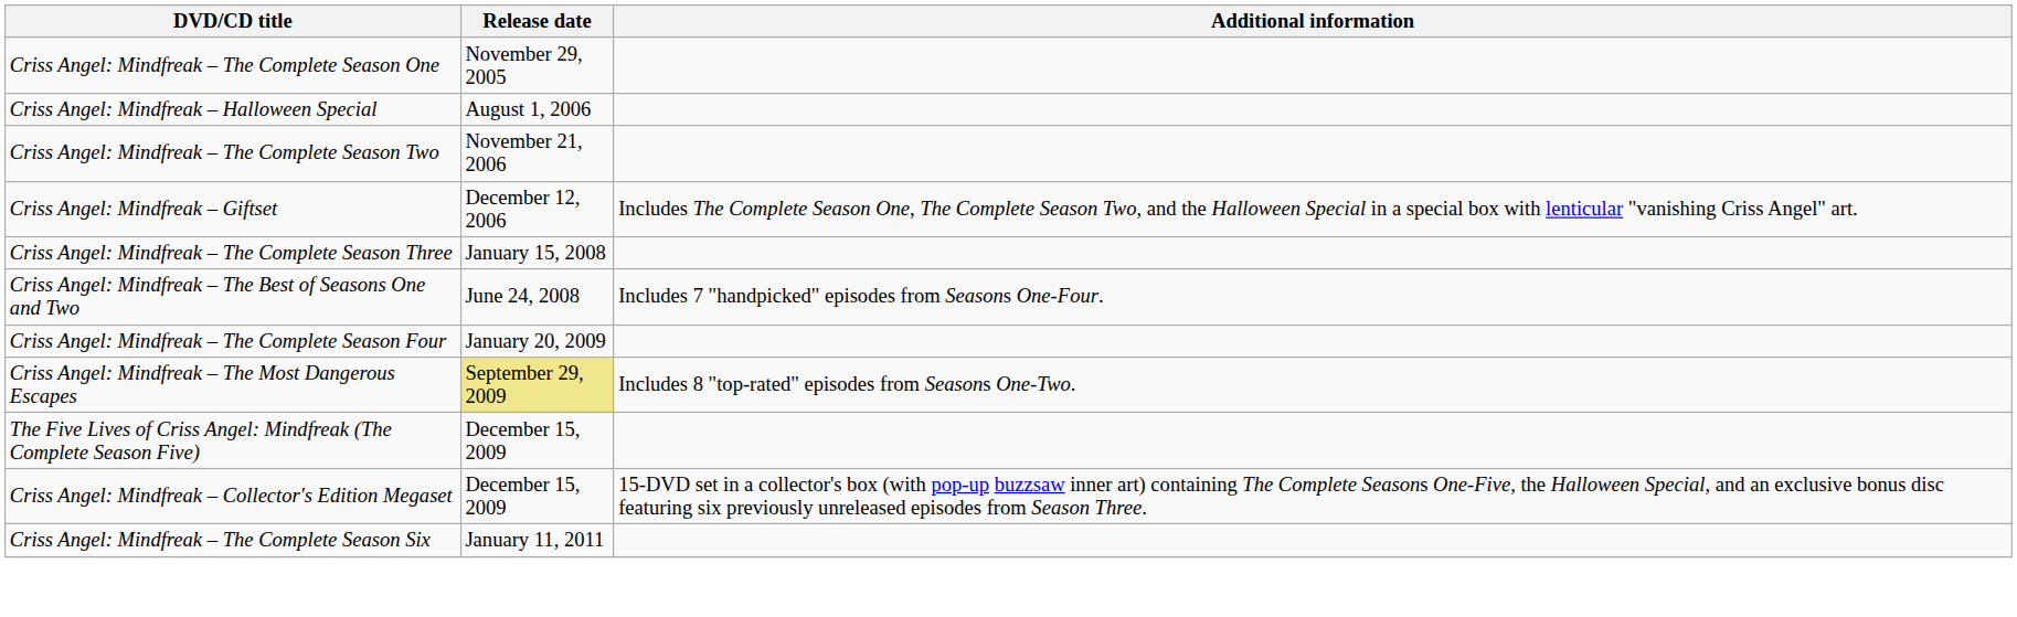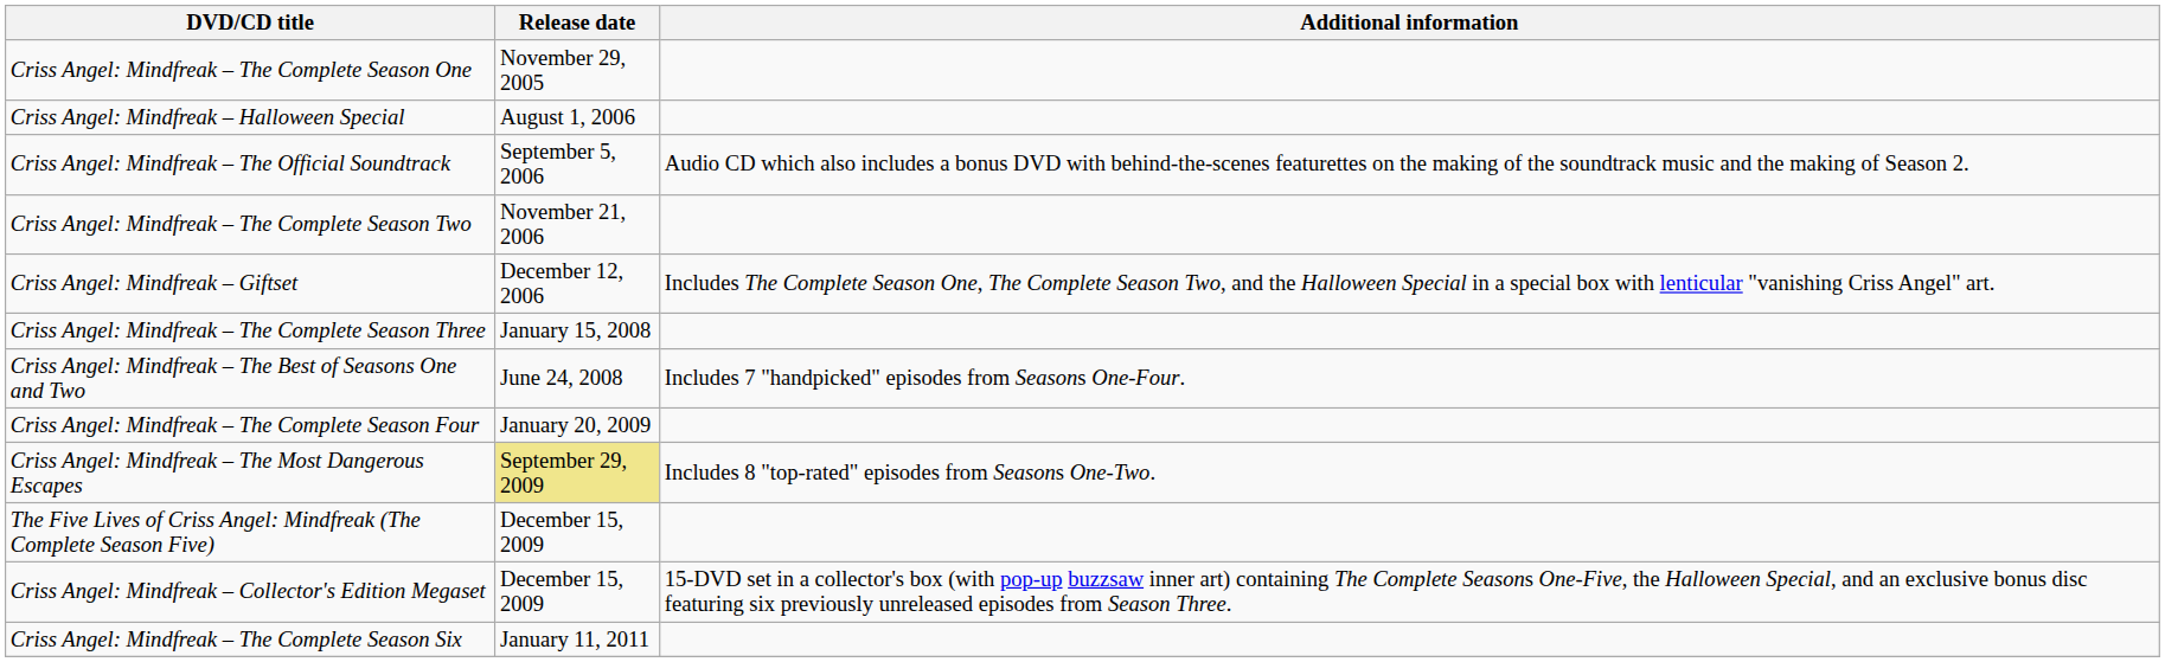+ row: Criss Angel: Mindfreak – The Official Soundtrack | September 5, 2006 | Audio CD which also includes a bonus DVD with behind-the-scenes featurettes on the making of the soundtrack music and the making of Season 2.
